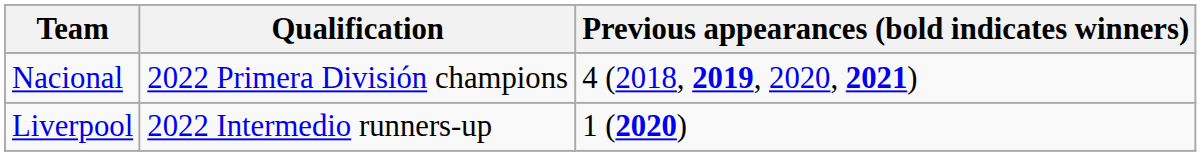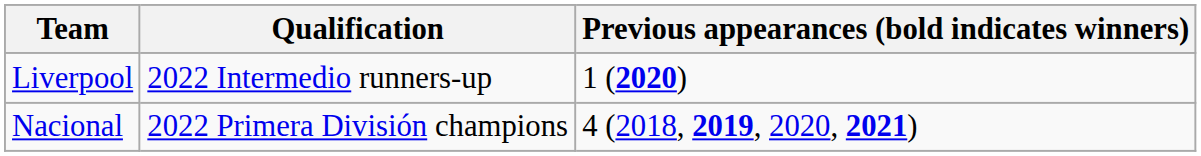rows swapped: Nacional <-> Liverpool
